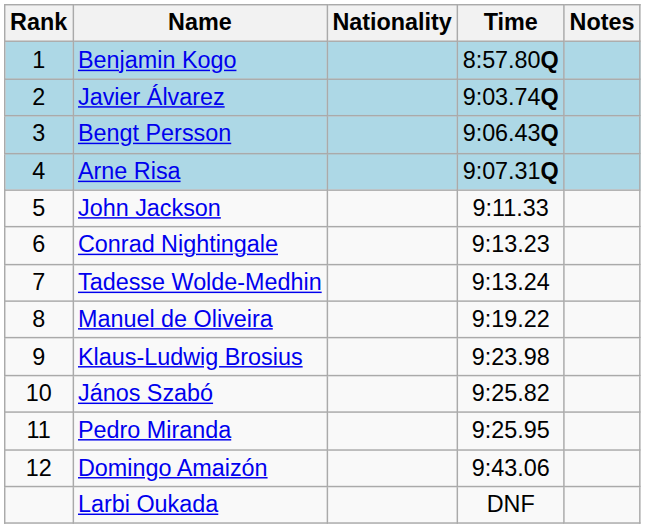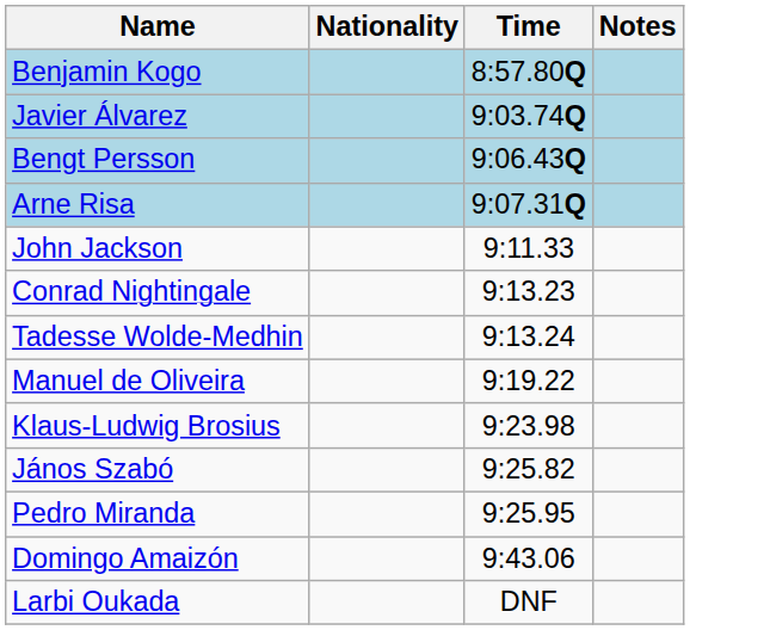- column: Rank | 1 | 2 | 3 | 4 | 5 | 6 | 7 | 8 | 9 | 10 | 11 | 12
